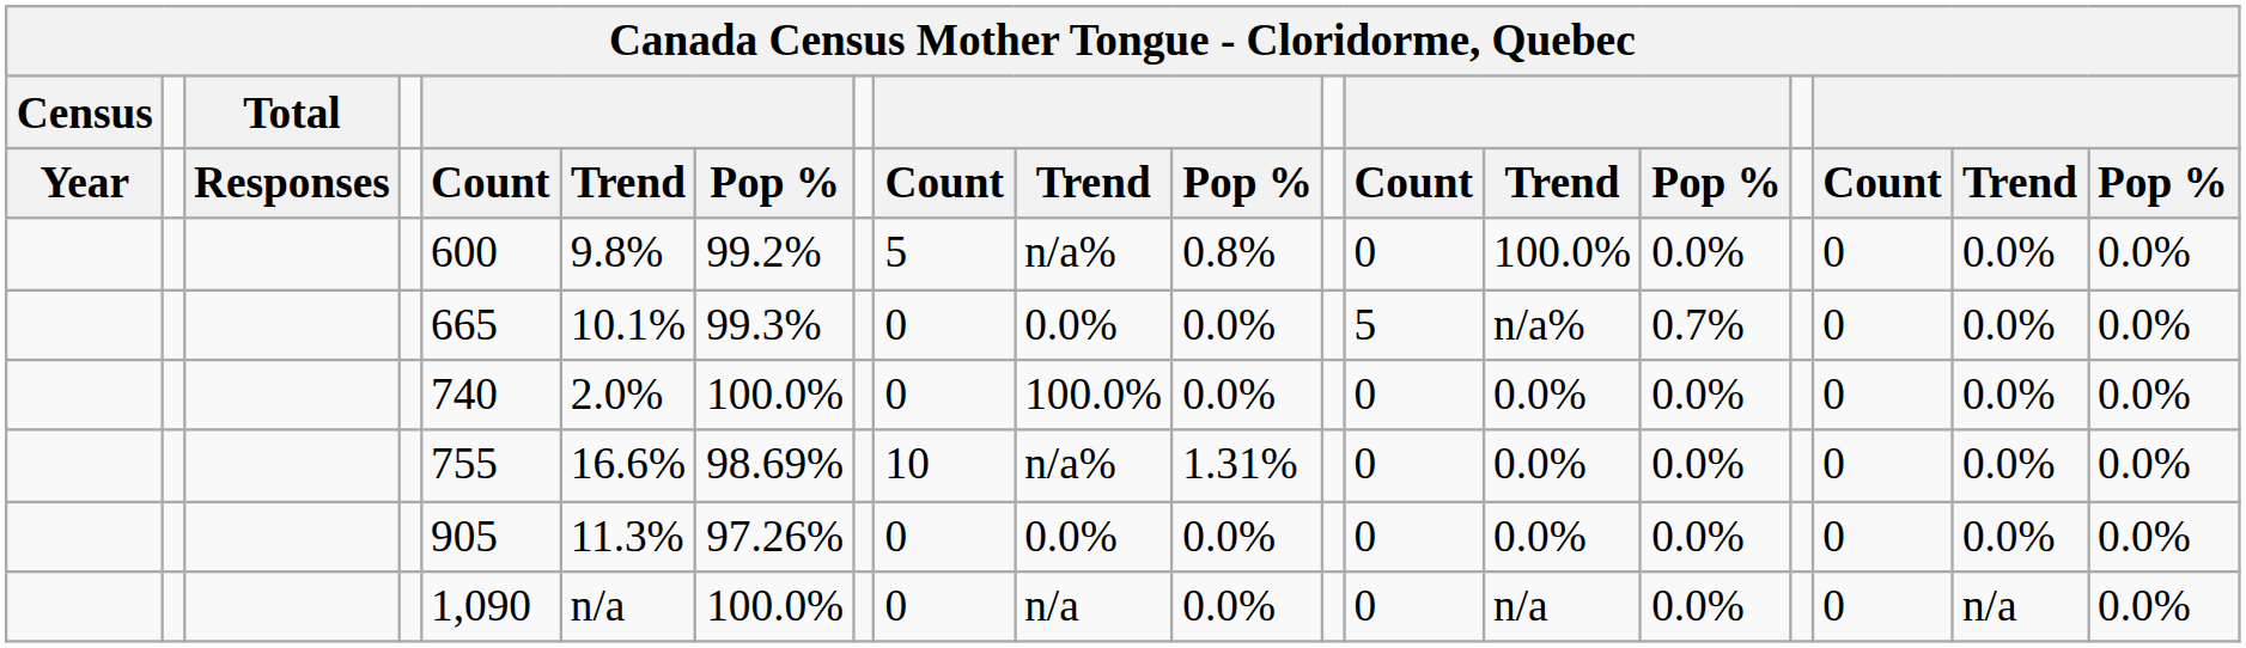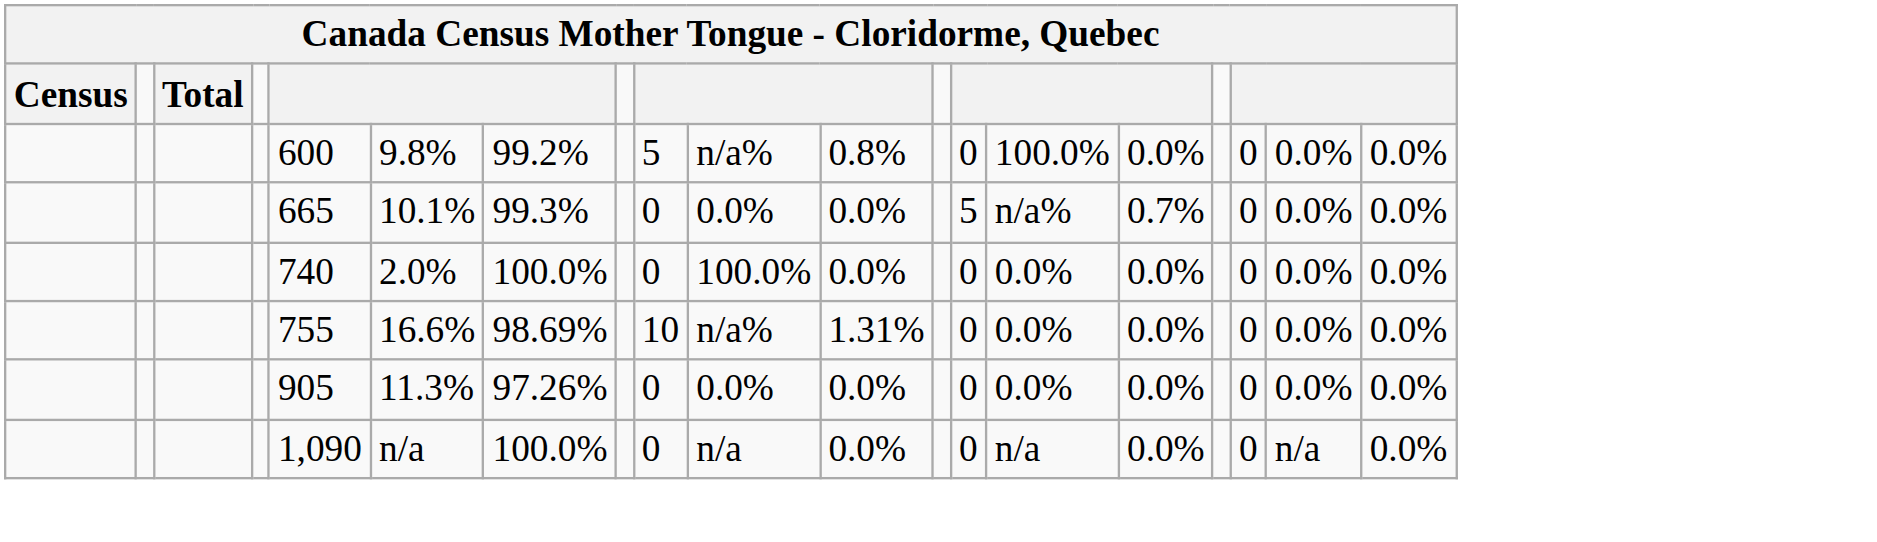- row: Year | Responses | Count | Trend | Pop % | Count | Trend | Pop % | Count | Trend | Pop % | Count | Trend | Pop %
